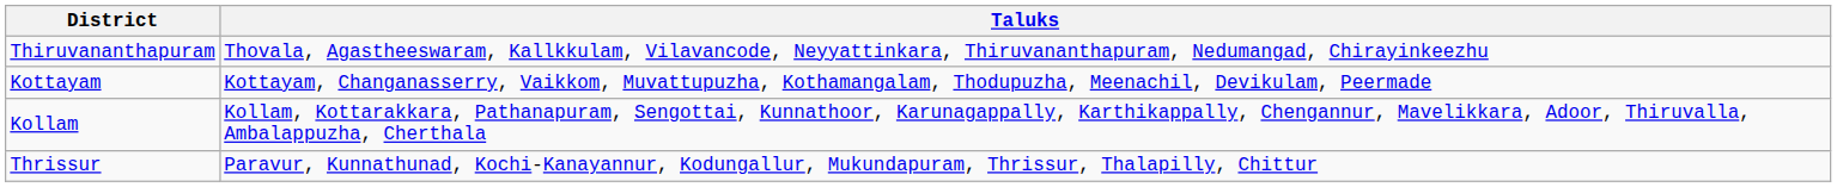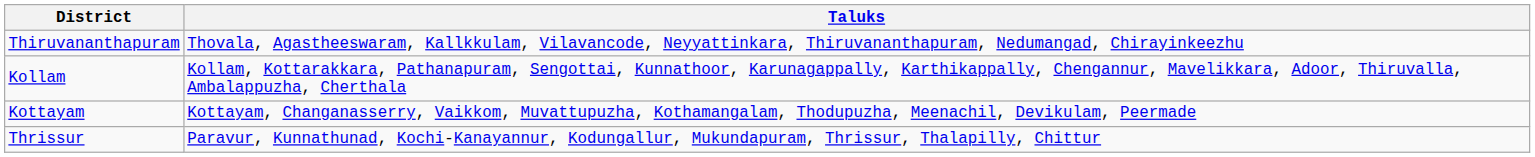rows swapped: Kollam <-> Kottayam
